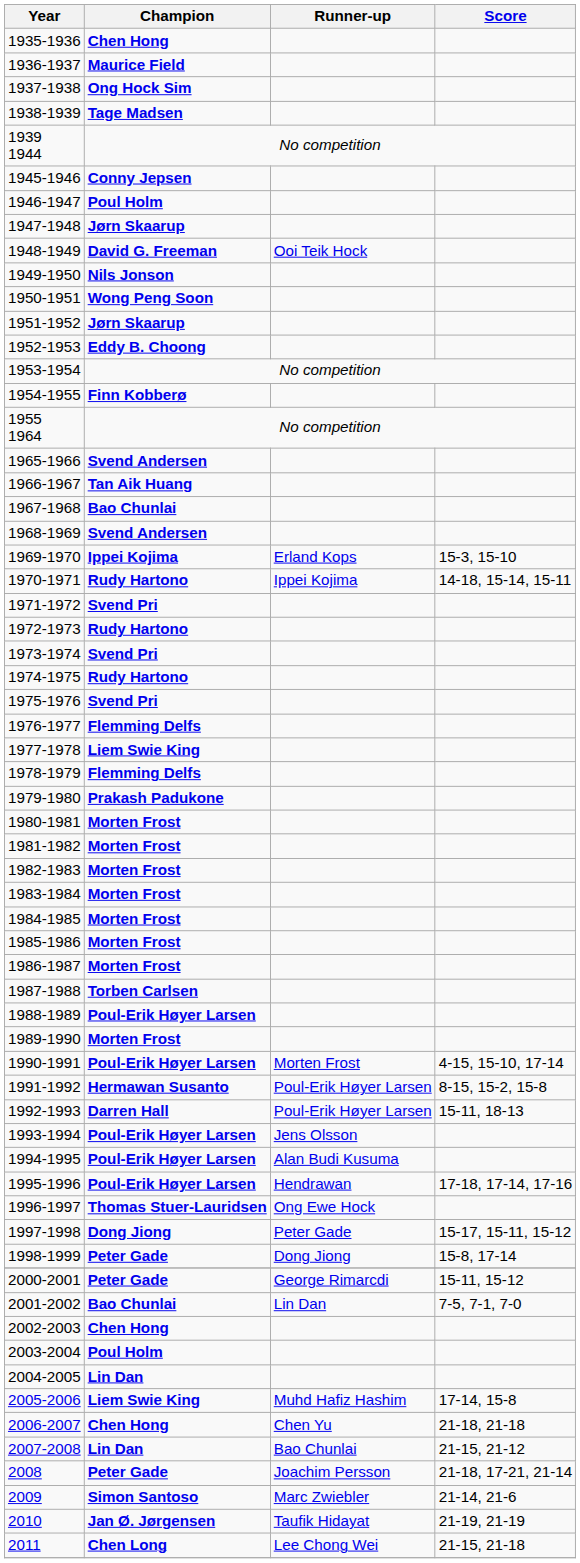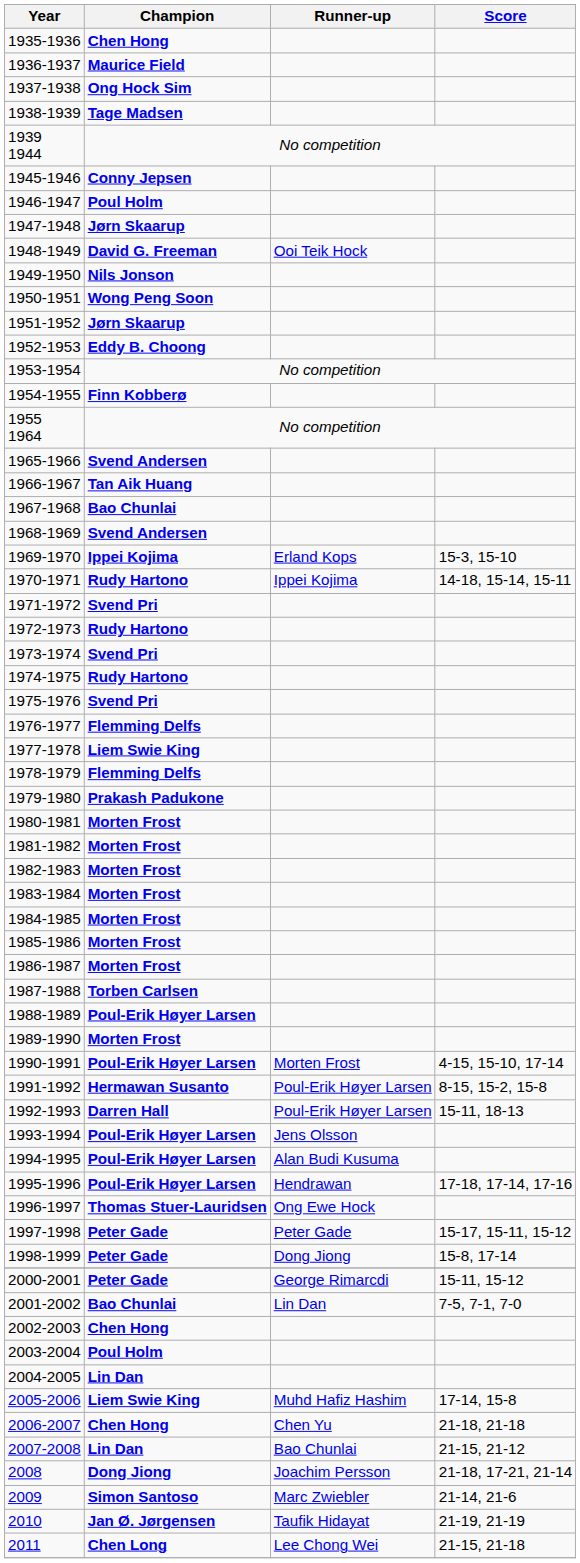1997-1998 | Champion: Dong Jiong -> Peter Gade
2008 | Champion: Peter Gade -> Dong Jiong
